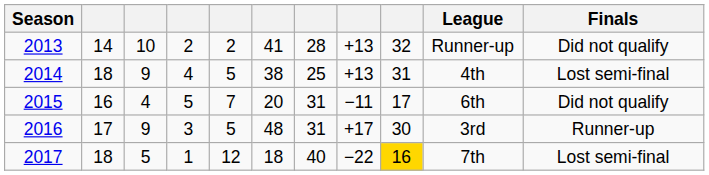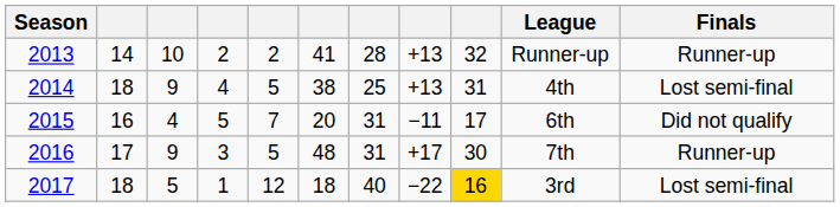2013 | Finals: Did not qualify -> Runner-up
2016 | League: 3rd -> 7th
2017 | League: 7th -> 3rd
